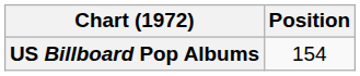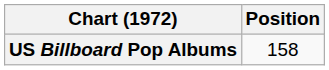US Billboard Pop Albums | Position: 154 -> 158
